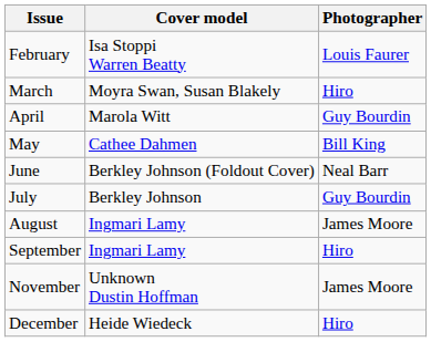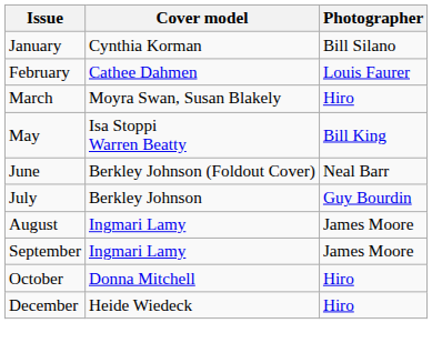+ row: January | Cynthia Korman | Bill Silano
February | Cover model: Isa Stoppi Warren Beatty -> Cathee Dahmen
- row: April | Marola Witt | Guy Bourdin
May | Cover model: Cathee Dahmen -> Isa Stoppi Warren Beatty
September | Photographer: Hiro -> James Moore
+ row: October | Donna Mitchell | Hiro
- row: November | Unknown Dustin Hoffman | James Moore
